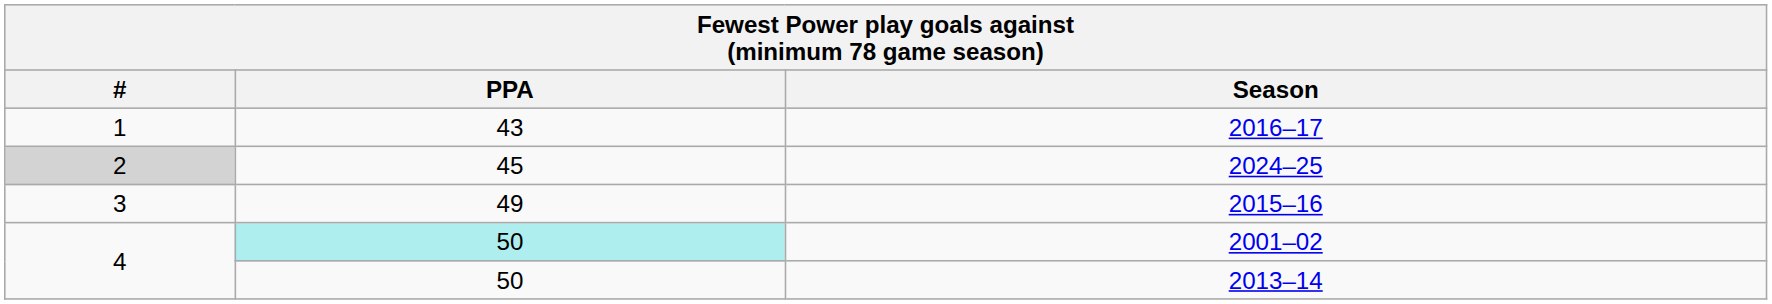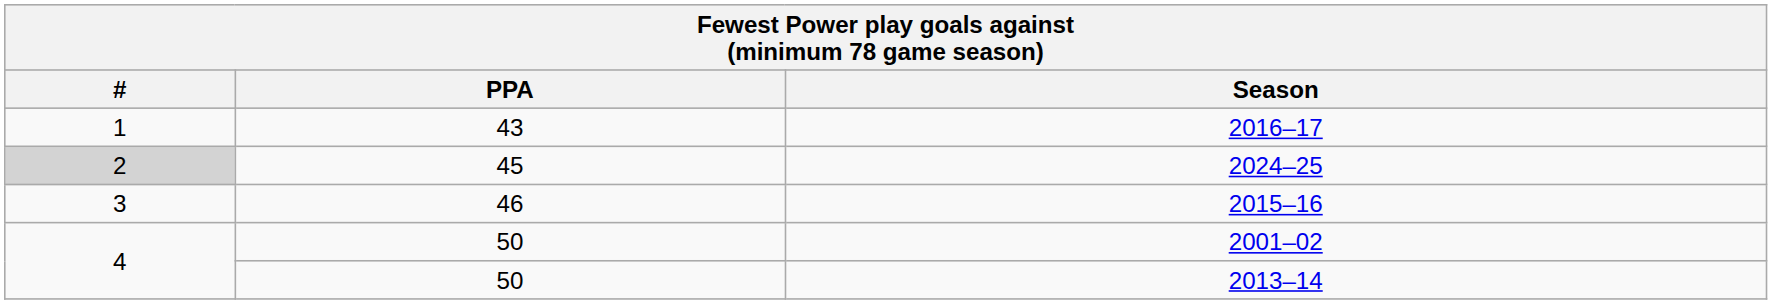2015–16 | PPA: 49 -> 46
2001–02 | PPA: paleturquoise background -> no background
